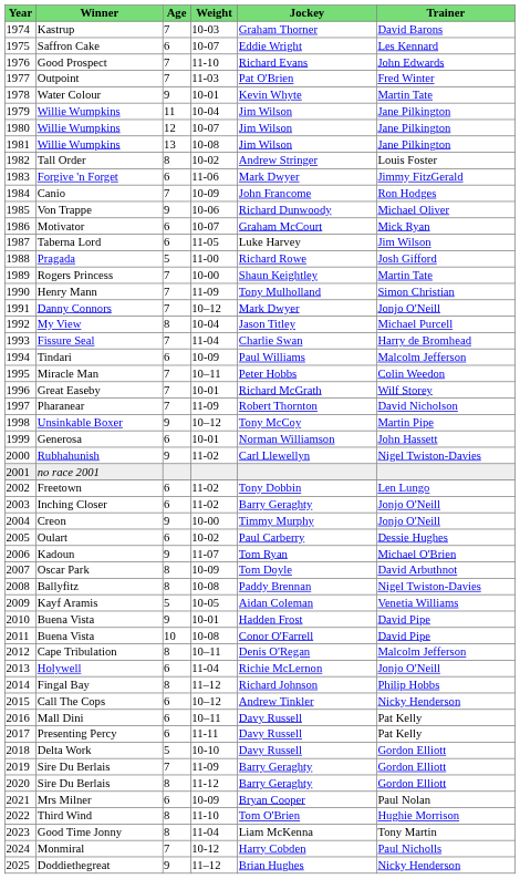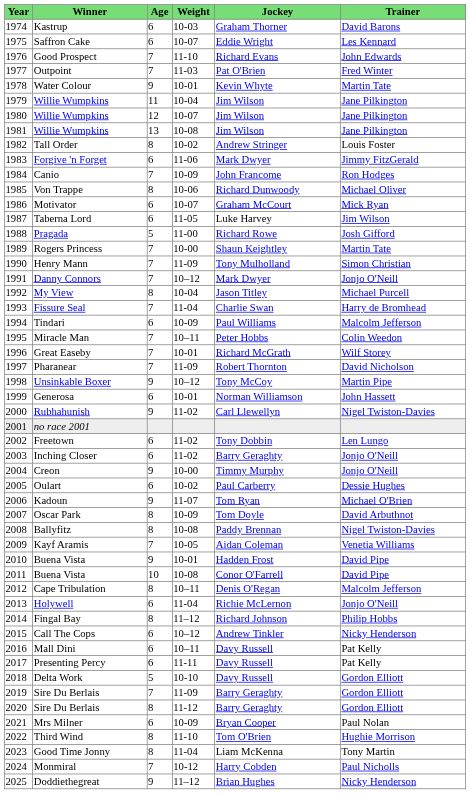Kastrup | Age: 7 -> 6
Von Trappe | Age: 9 -> 8
Kayf Aramis | Age: 5 -> 7
